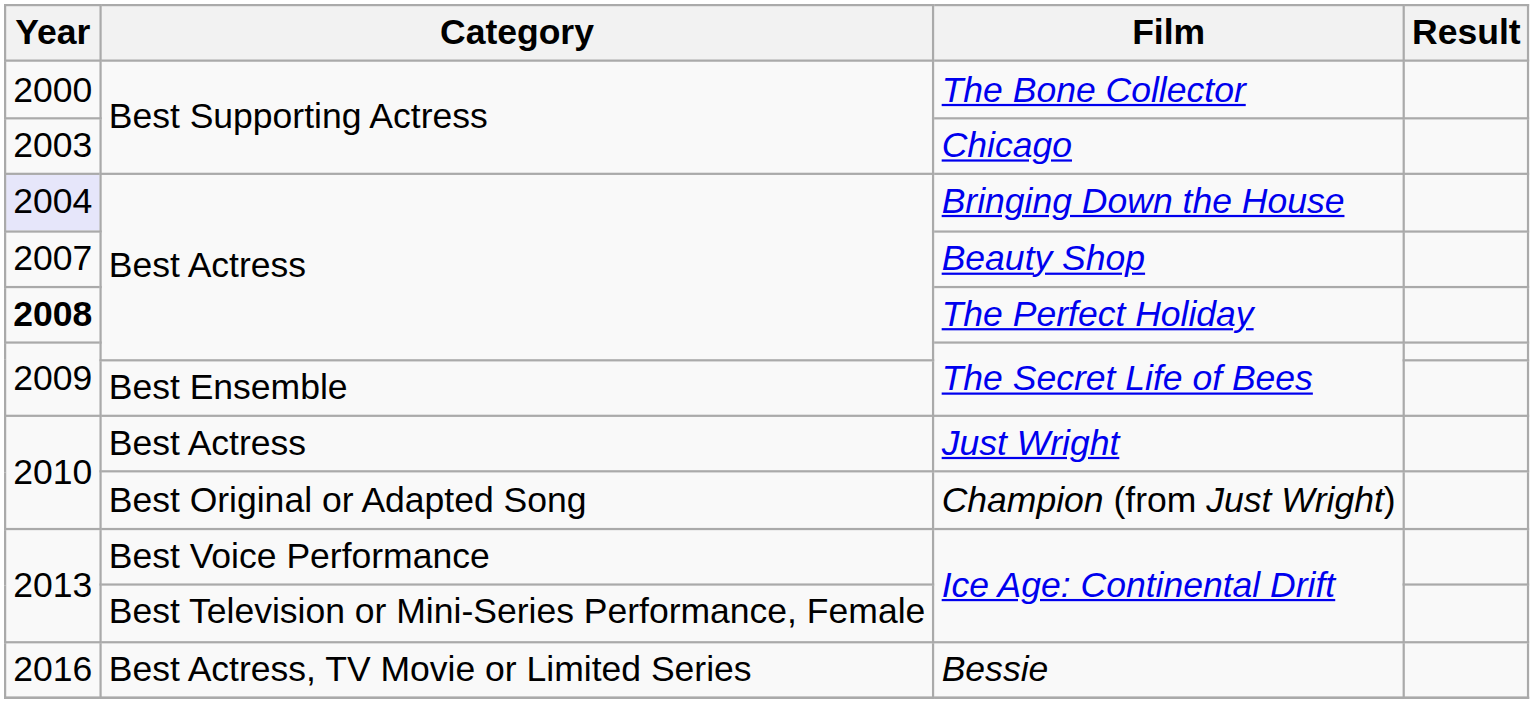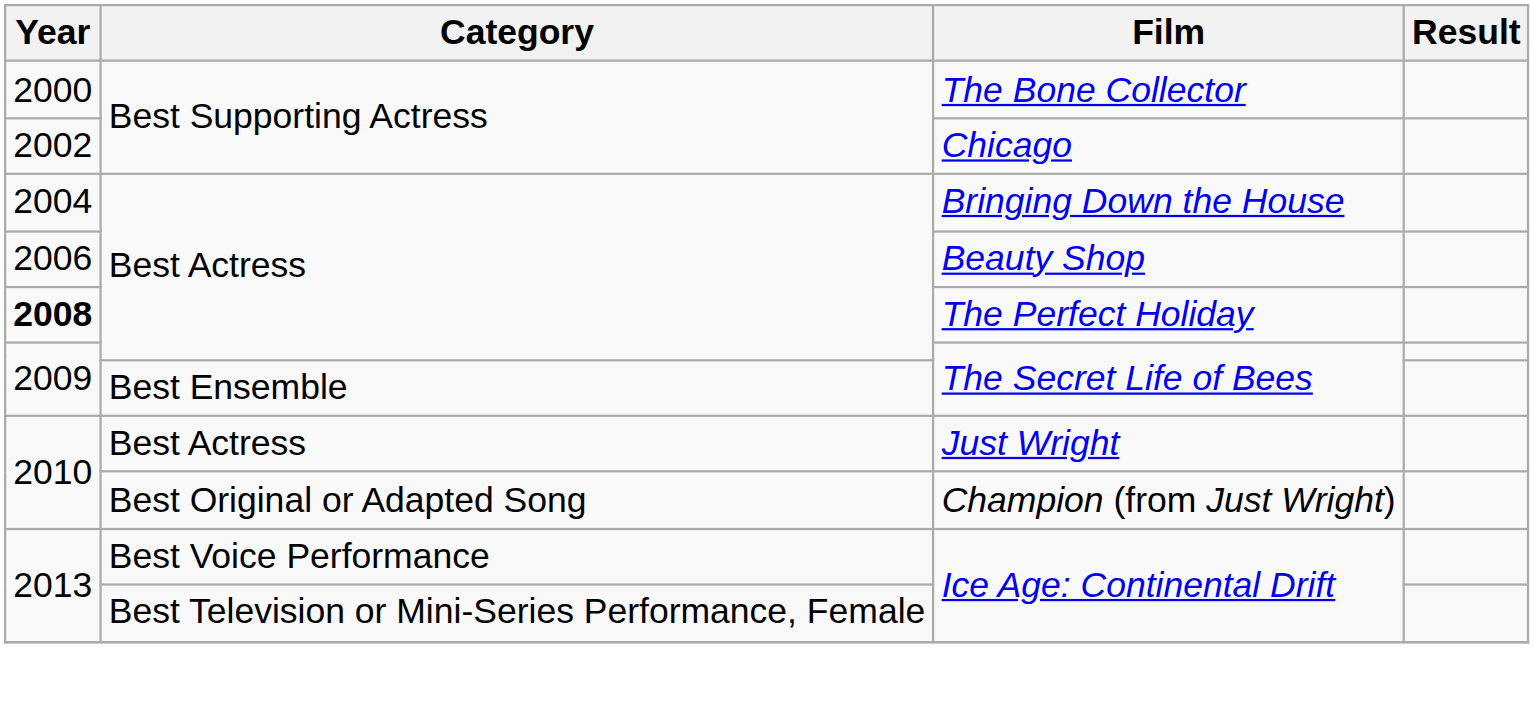Chicago | Year: 2003 -> 2002
Bringing Down the House | Year: lavender background -> no background
Beauty Shop | Year: 2007 -> 2006
- row: 2016 | Best Actress, TV Movie or Limited Series | Bessie
